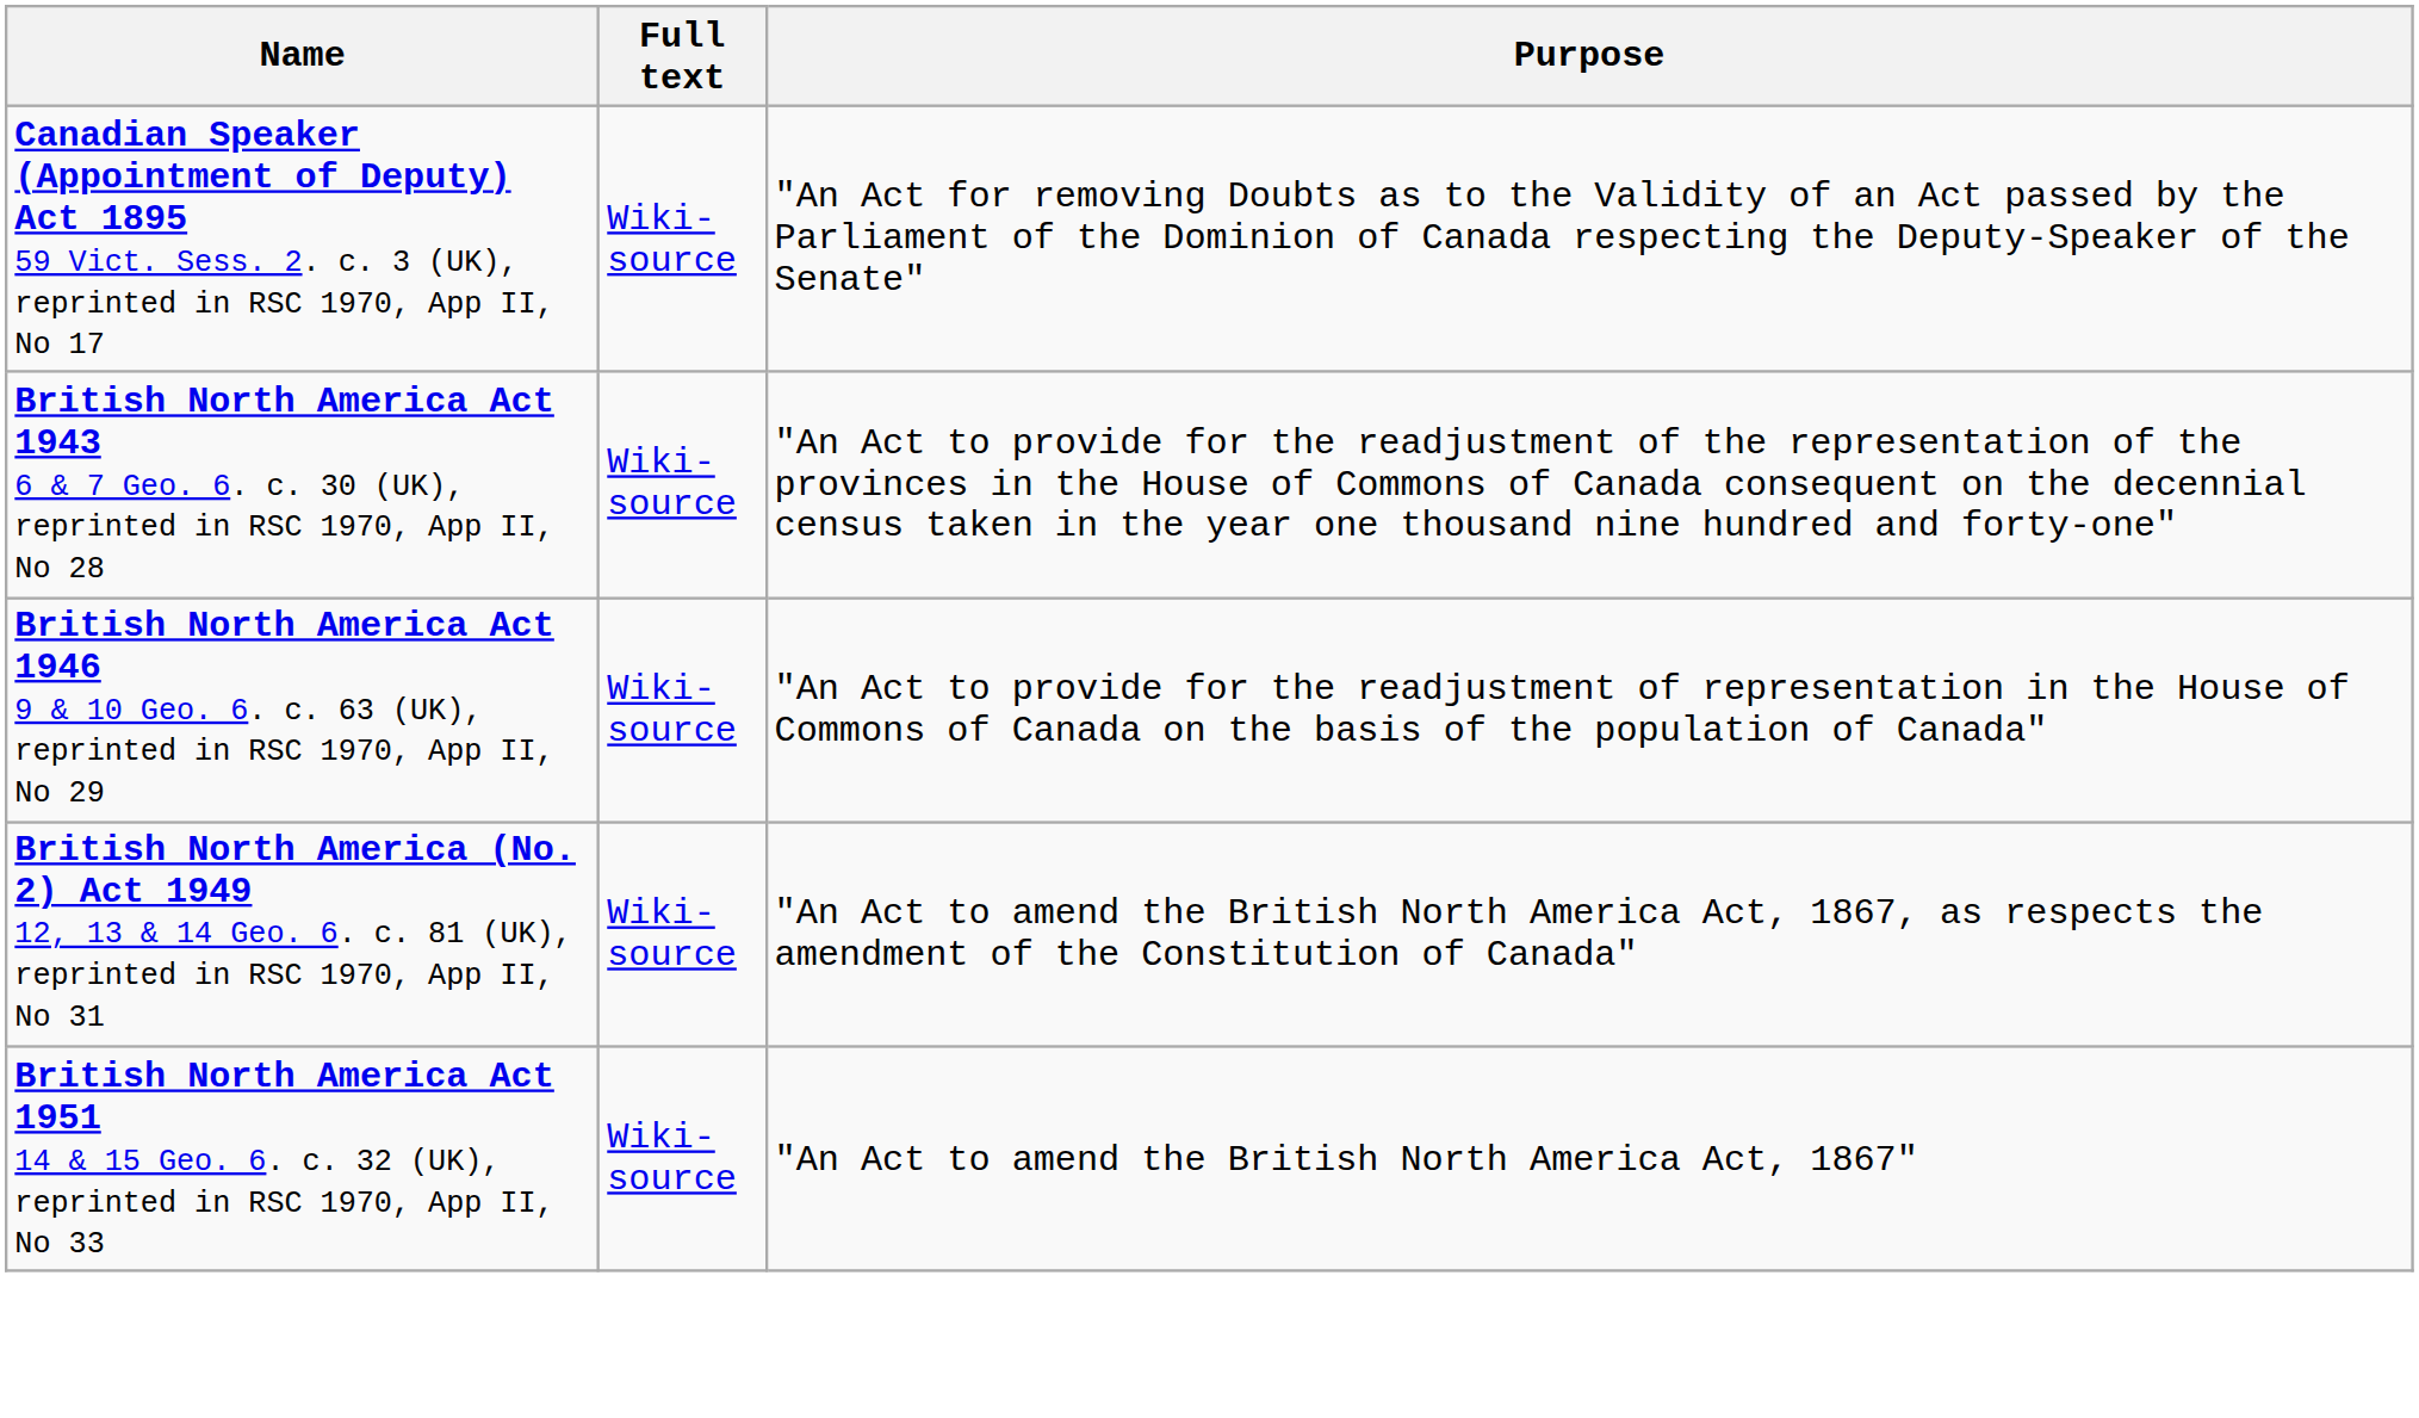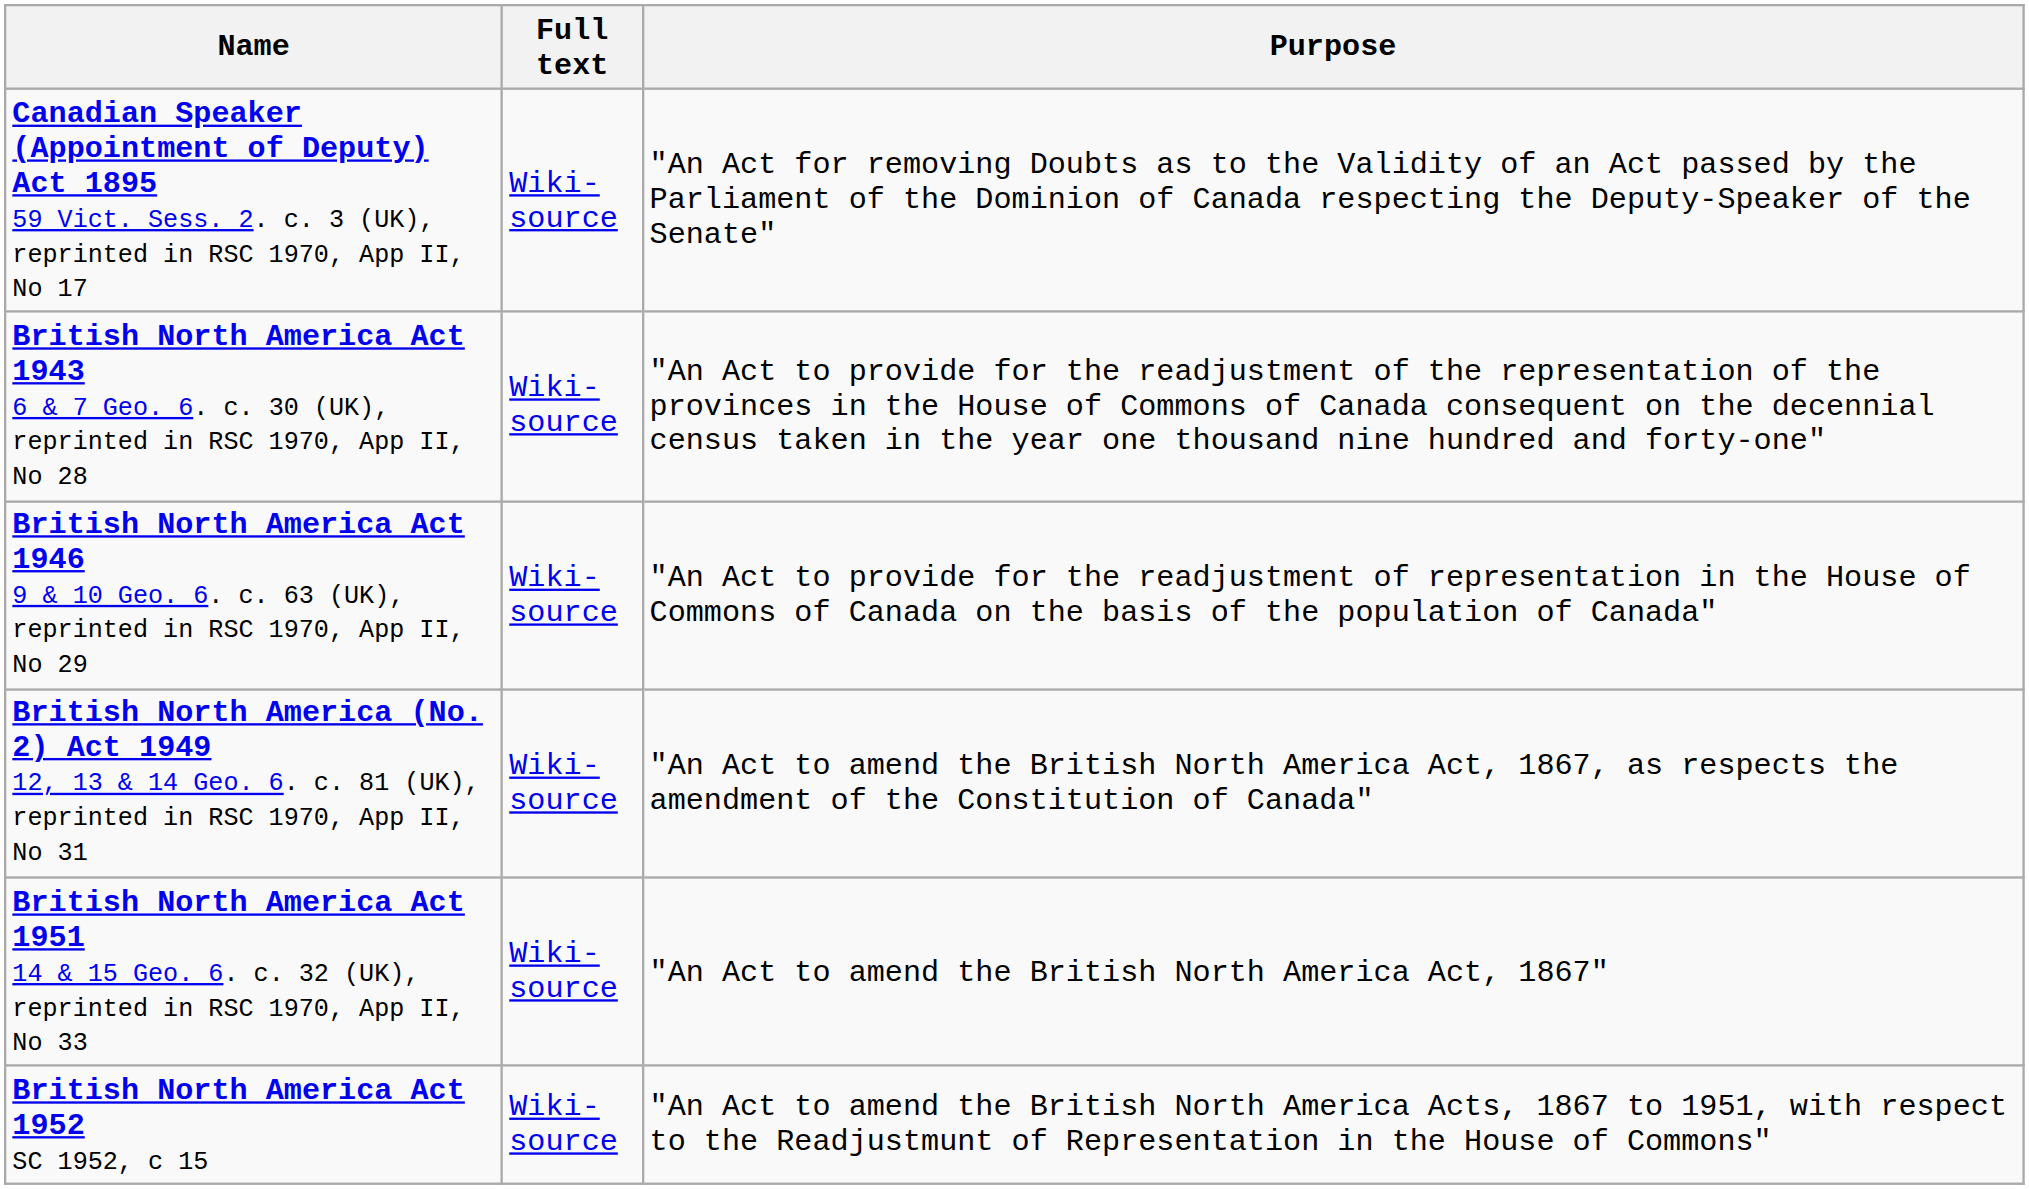+ row: British North America Act 1952 SC 1952, c 15 | Wiki- source | "An Act to amend the British North America Acts, 1867 to 1951, with respect to the Readjustmunt of Representation in the House of Commons"
